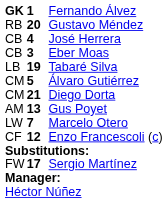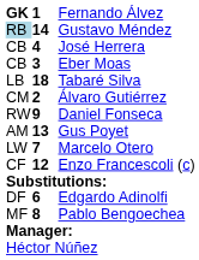Gustavo Méndez | column 1: no background -> lightblue background
Gustavo Méndez | column 2: 20 -> 14
Tabaré Silva | column 2: 19 -> 18
Álvaro Gutiérrez | column 2: 5 -> 2
- row: CM | 21 | Diego Dorta
+ row: RW | 9 | Daniel Fonseca
+ row: DF | 6 | Edgardo Adinolfi
+ row: MF | 8 | Pablo Bengoechea
- row: FW | 17 | Sergio Martínez
